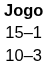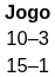rows swapped: 10–3 <-> 15–1
